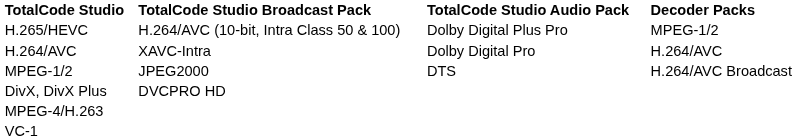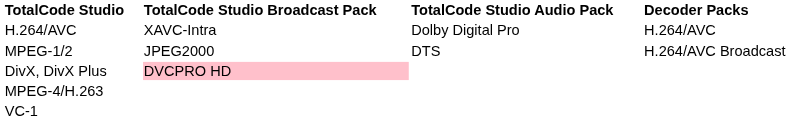- row: H.265/HEVC | H.264/AVC (10-bit, Intra Class 50 & 100) | Dolby Digital Plus Pro | MPEG-1/2
DivX, DivX Plus | TotalCode Studio Broadcast Pack: no background -> pink background
